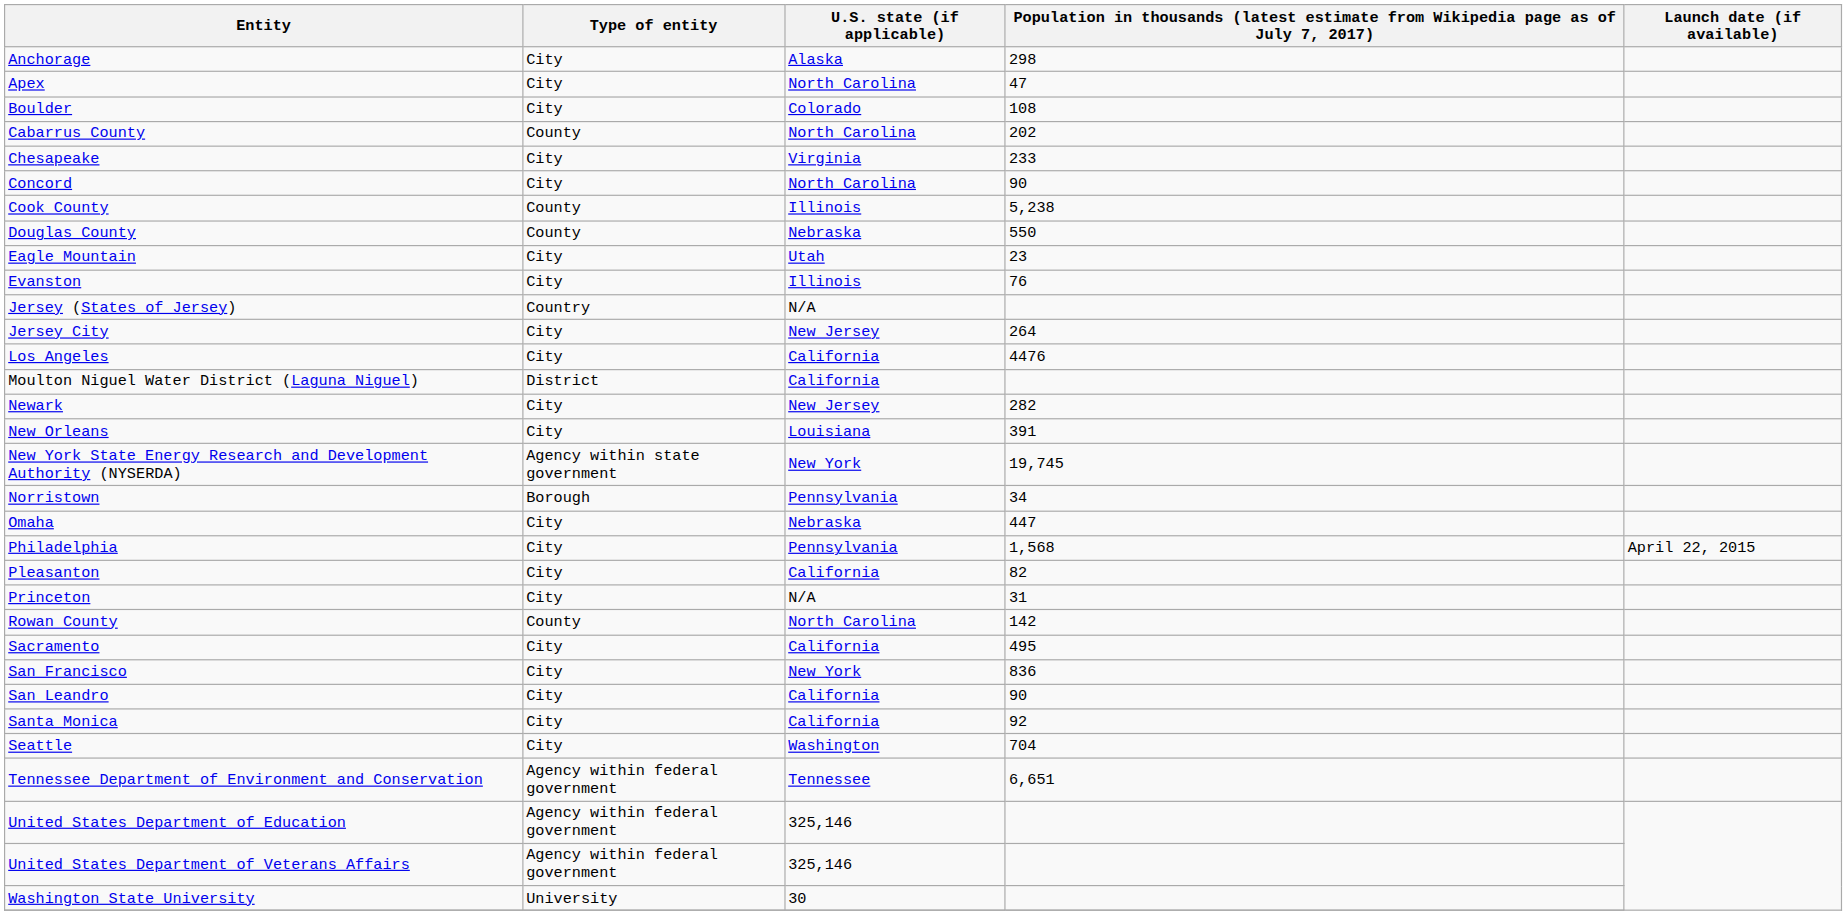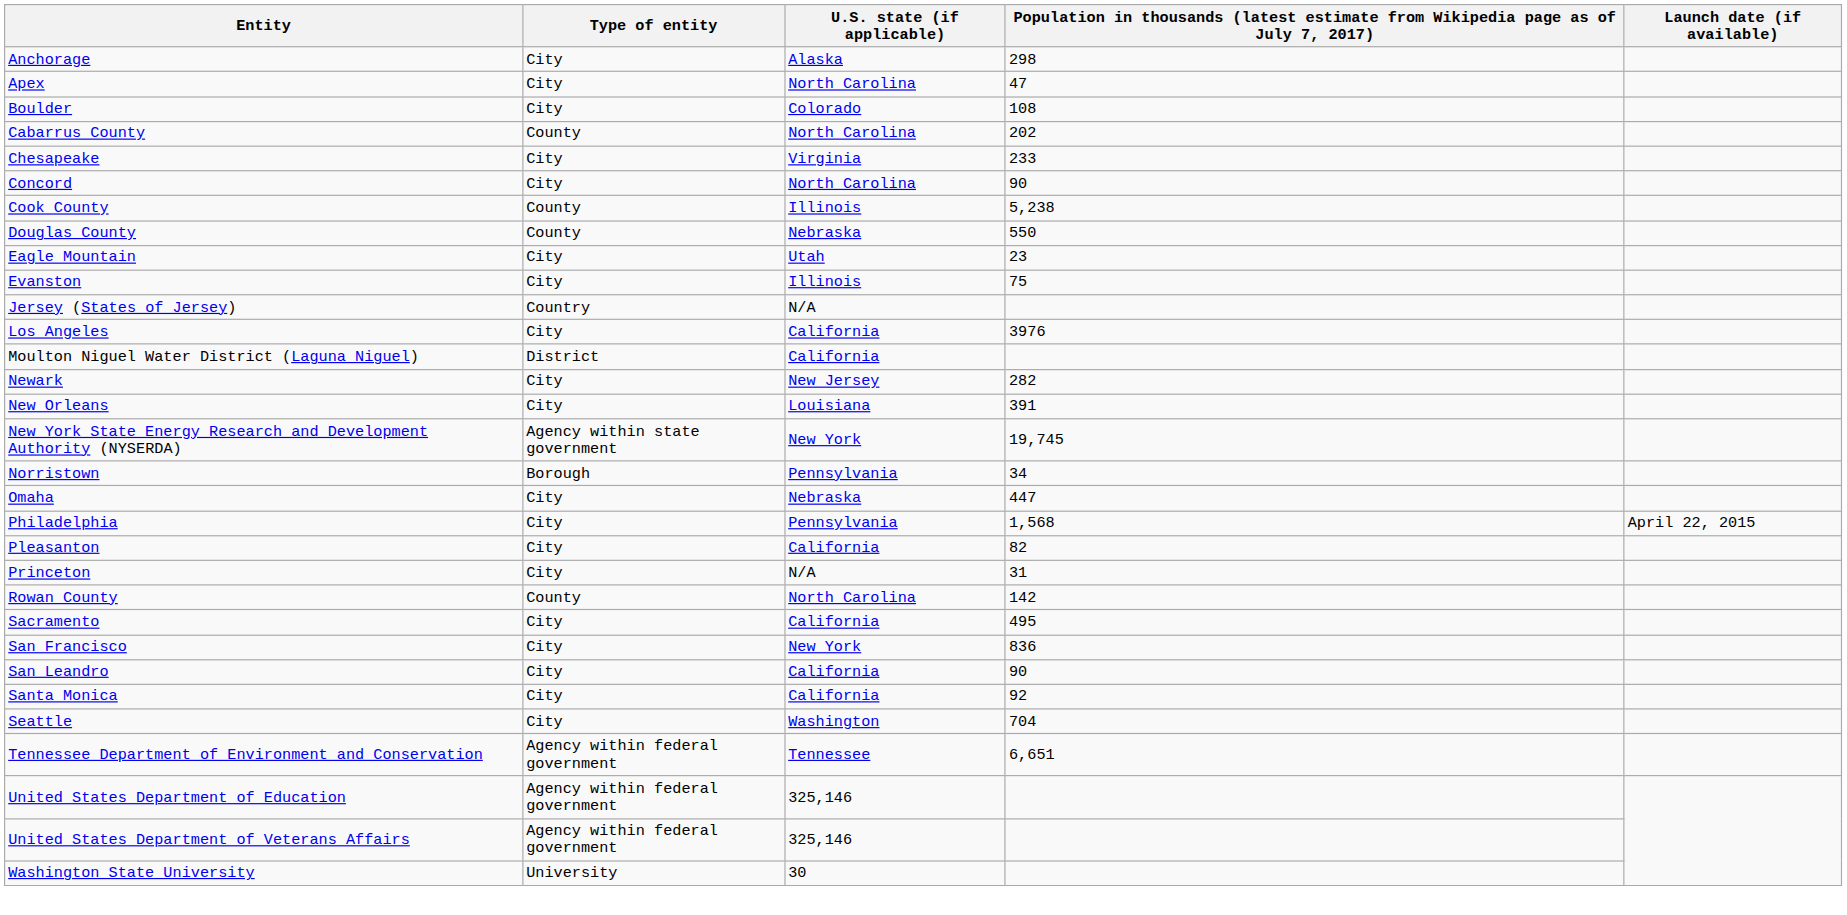Evanston | column 4: 76 -> 75
- row: Jersey City | City | New Jersey | 264
Los Angeles | column 4: 4476 -> 3976
